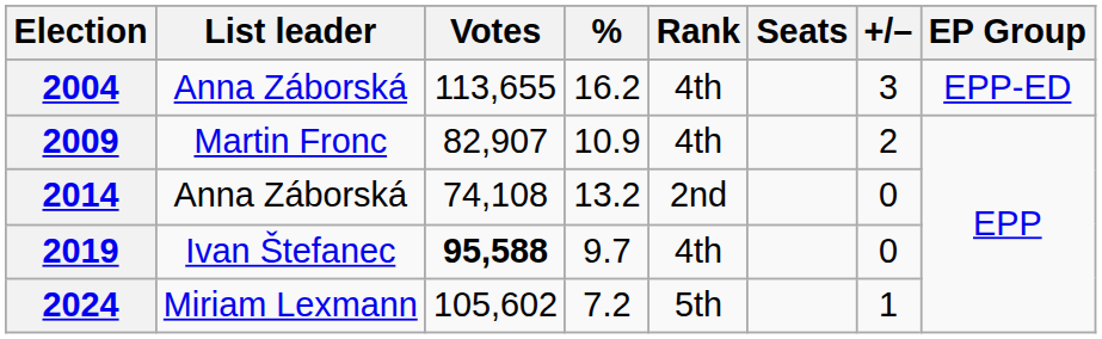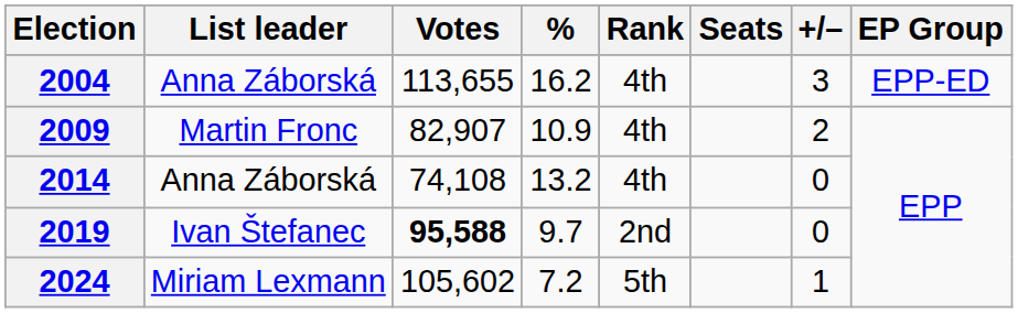2014 | Rank: 2nd -> 4th
2019 | Rank: 4th -> 2nd
